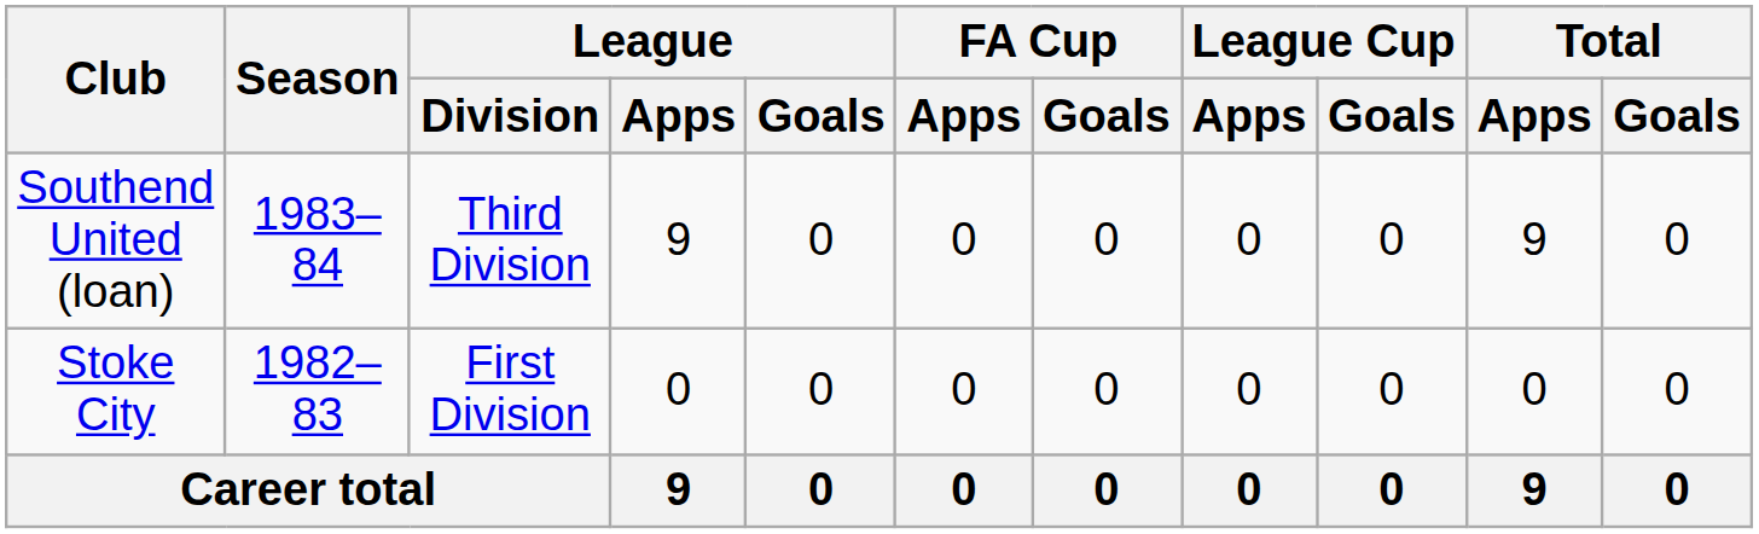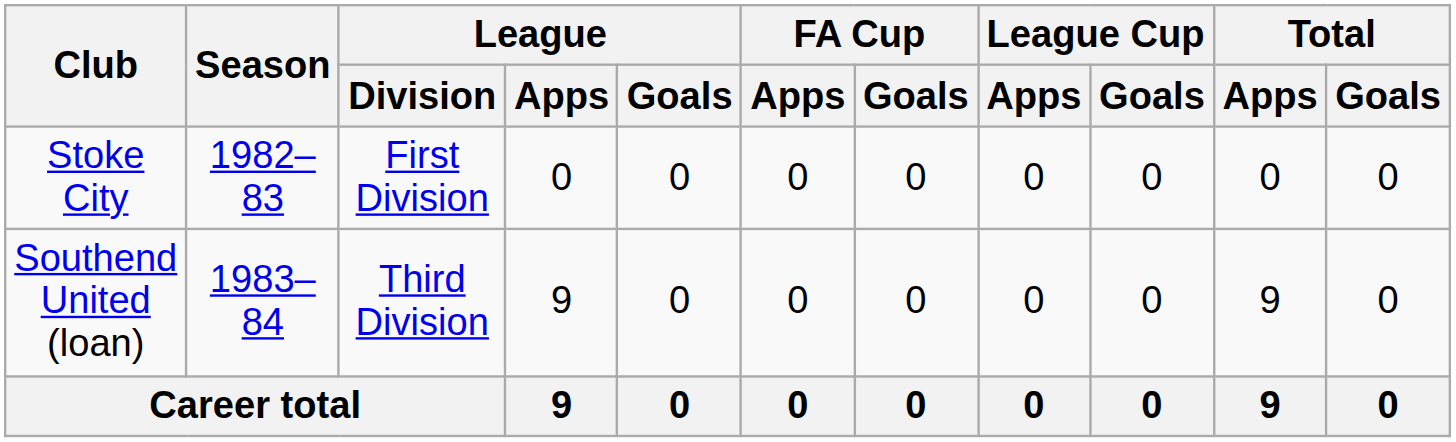rows swapped: Stoke City <-> Southend United (loan)
